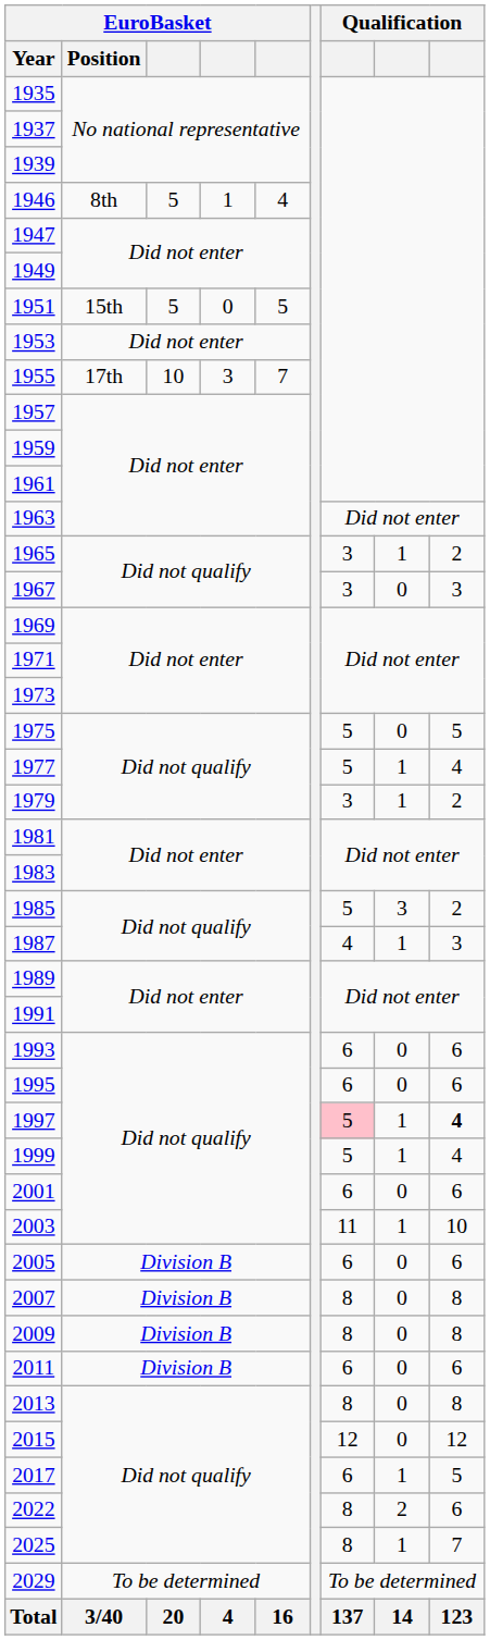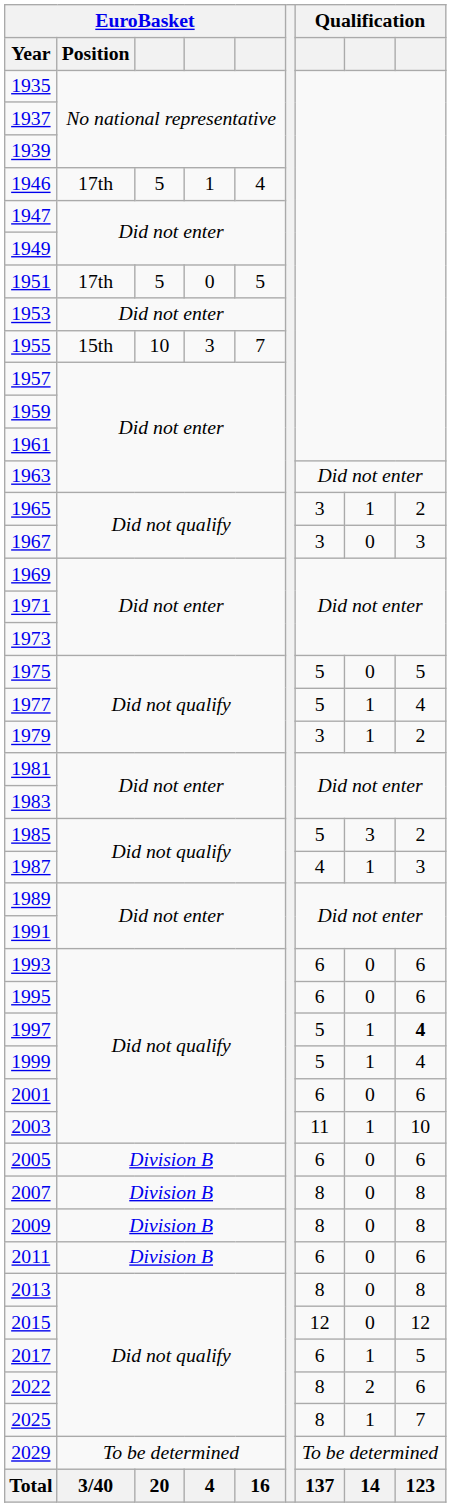1946 | EuroBasket / Position: 8th -> 17th
1951 | EuroBasket / Position: 15th -> 17th
1955 | EuroBasket / Position: 17th -> 15th
1997 | column 7: pink background -> no background
